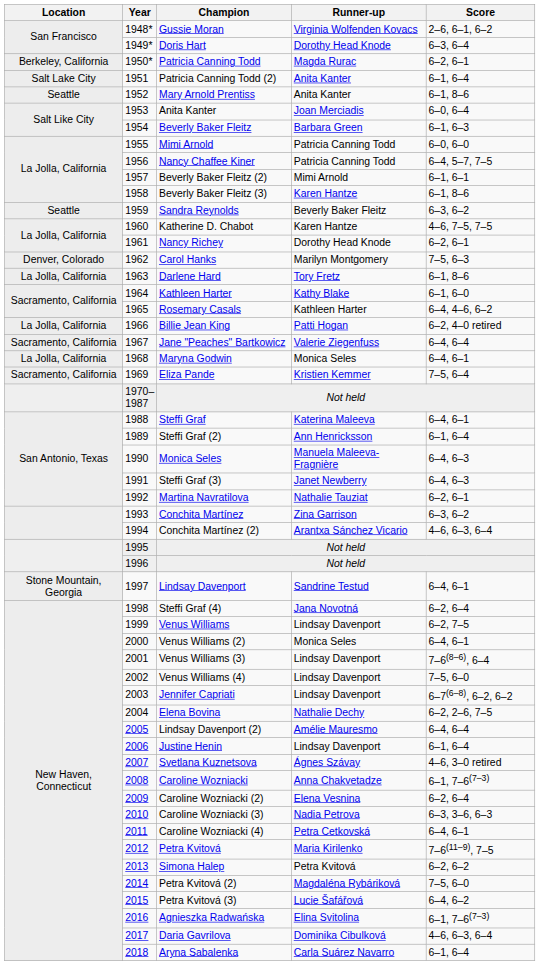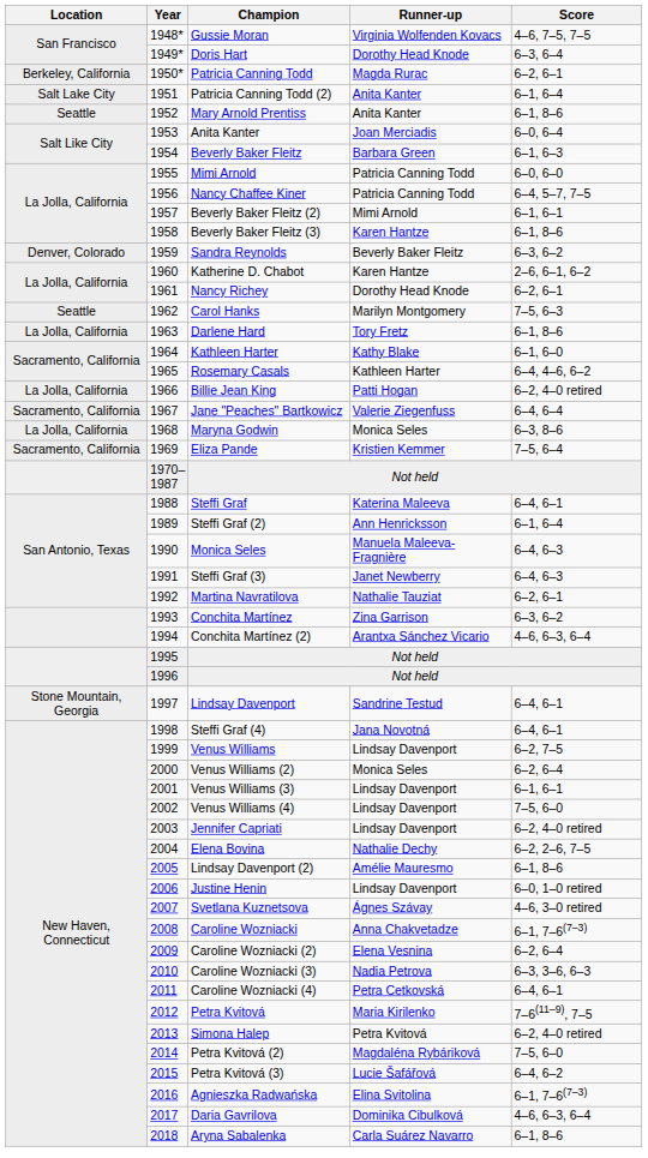Gussie Moran | Score: 2–6, 6–1, 6–2 -> 4–6, 7–5, 7–5
Sandra Reynolds | Location: Seattle -> Denver, Colorado
Katherine D. Chabot | Score: 4–6, 7–5, 7–5 -> 2–6, 6–1, 6–2
Carol Hanks | Location: Denver, Colorado -> Seattle
Maryna Godwin | Score: 6–4, 6–1 -> 6–3, 8–6
Steffi Graf (4) | Score: 6–2, 6–4 -> 6–4, 6–1
Venus Williams (2) | Score: 6–4, 6–1 -> 6–2, 6–4
Venus Williams (3) | Score: 7–6(8–6), 6–4 -> 6–1, 6–1
Jennifer Capriati | Score: 6–7(6–8), 6–2, 6–2 -> 6–2, 4–0 retired
Lindsay Davenport (2) | Score: 6–4, 6–4 -> 6–1, 8–6
Justine Henin | Score: 6–1, 6–4 -> 6–0, 1–0 retired
Simona Halep | Score: 6–2, 6–2 -> 6–2, 4–0 retired
Aryna Sabalenka | Score: 6–1, 6–4 -> 6–1, 8–6
